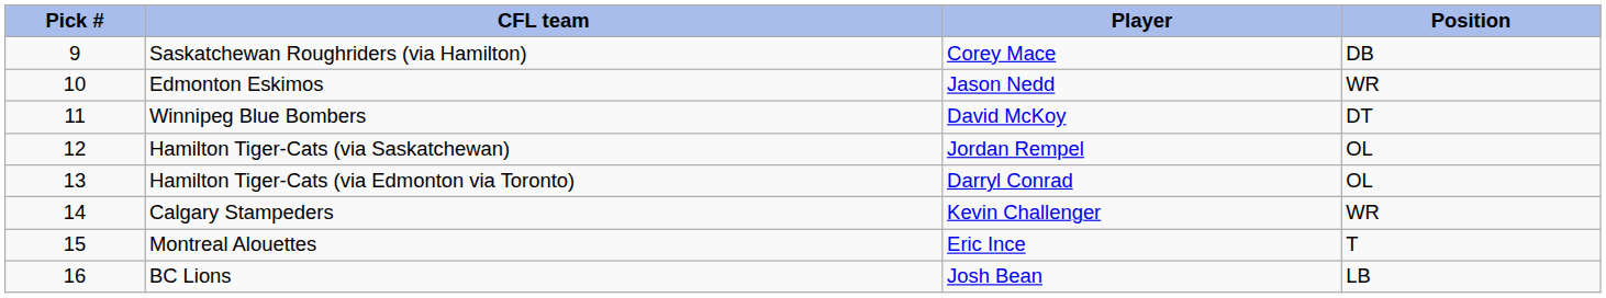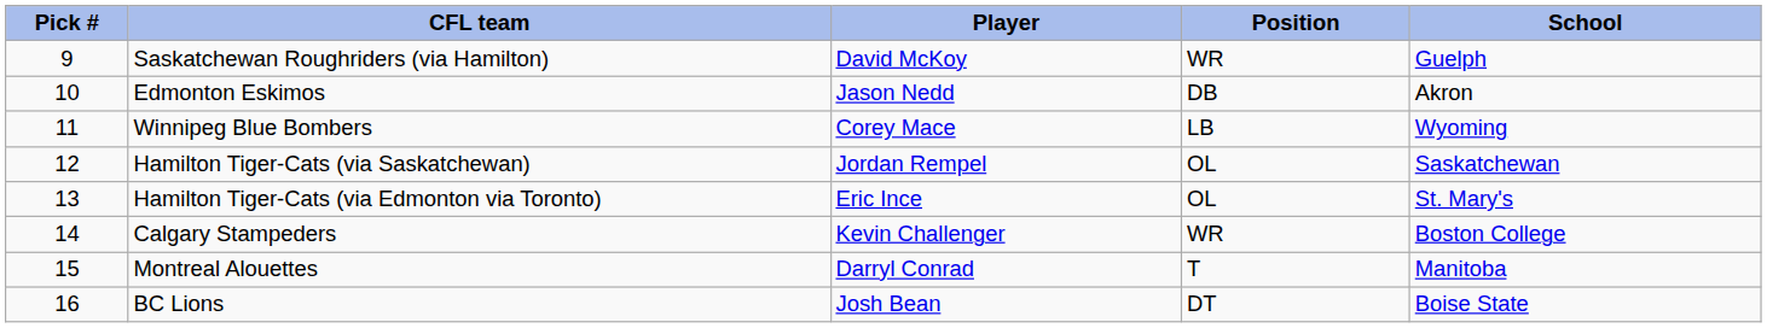+ column: School | Guelph | Akron | Wyoming | Saskatchewan | St. Mary's | Boston College | Manitoba | Boise State
Saskatchewan Roughriders (via Hamilton) | Player: Corey Mace -> David McKoy
Saskatchewan Roughriders (via Hamilton) | Position: DB -> WR
Edmonton Eskimos | Position: WR -> DB
Winnipeg Blue Bombers | Player: David McKoy -> Corey Mace
Winnipeg Blue Bombers | Position: DT -> LB
Hamilton Tiger-Cats (via Edmonton via Toronto) | Player: Darryl Conrad -> Eric Ince
Montreal Alouettes | Player: Eric Ince -> Darryl Conrad
BC Lions | Position: LB -> DT
